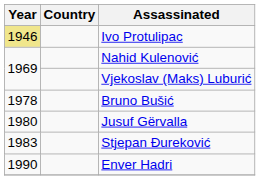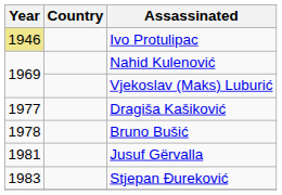+ row: 1977 | Dragiša Kašiković
Jusuf Gërvalla | Year: 1980 -> 1981
- row: 1990 | Enver Hadri
